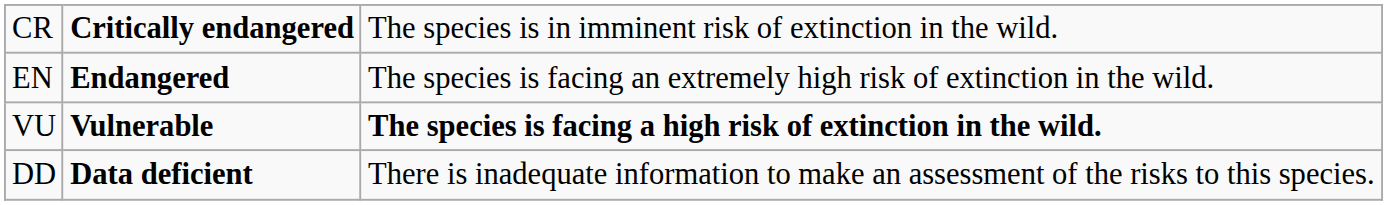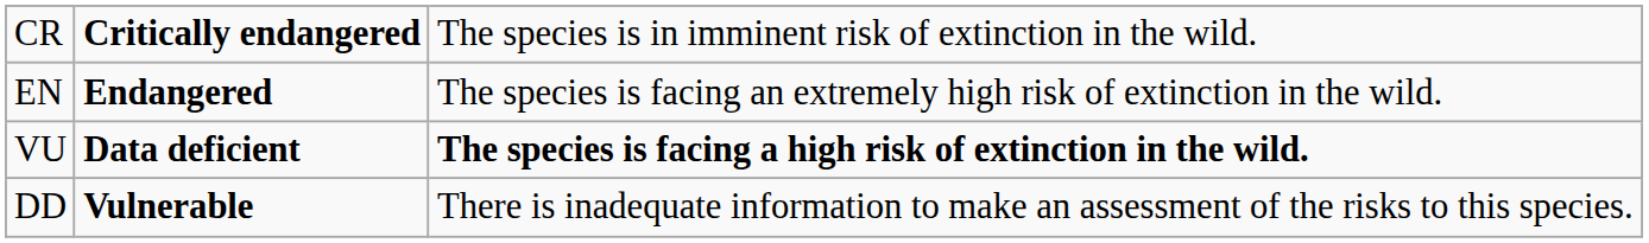VU | column 2: Vulnerable -> Data deficient
DD | column 2: Data deficient -> Vulnerable
